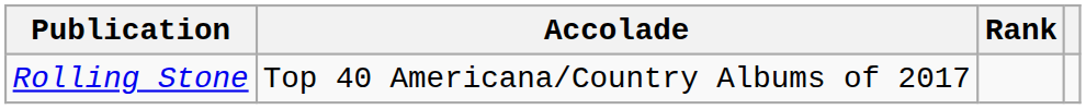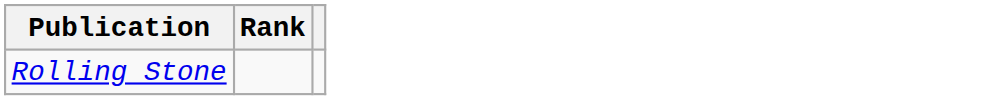- column: Accolade | Top 40 Americana/Country Albums of 2017
